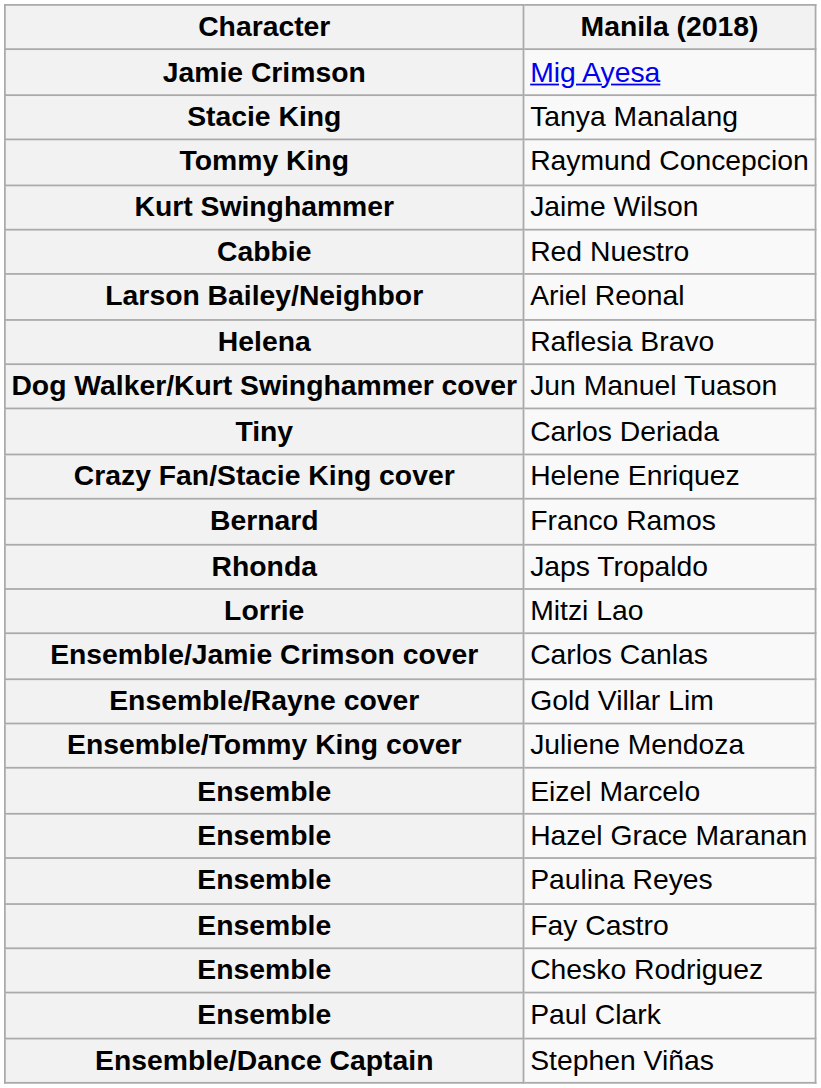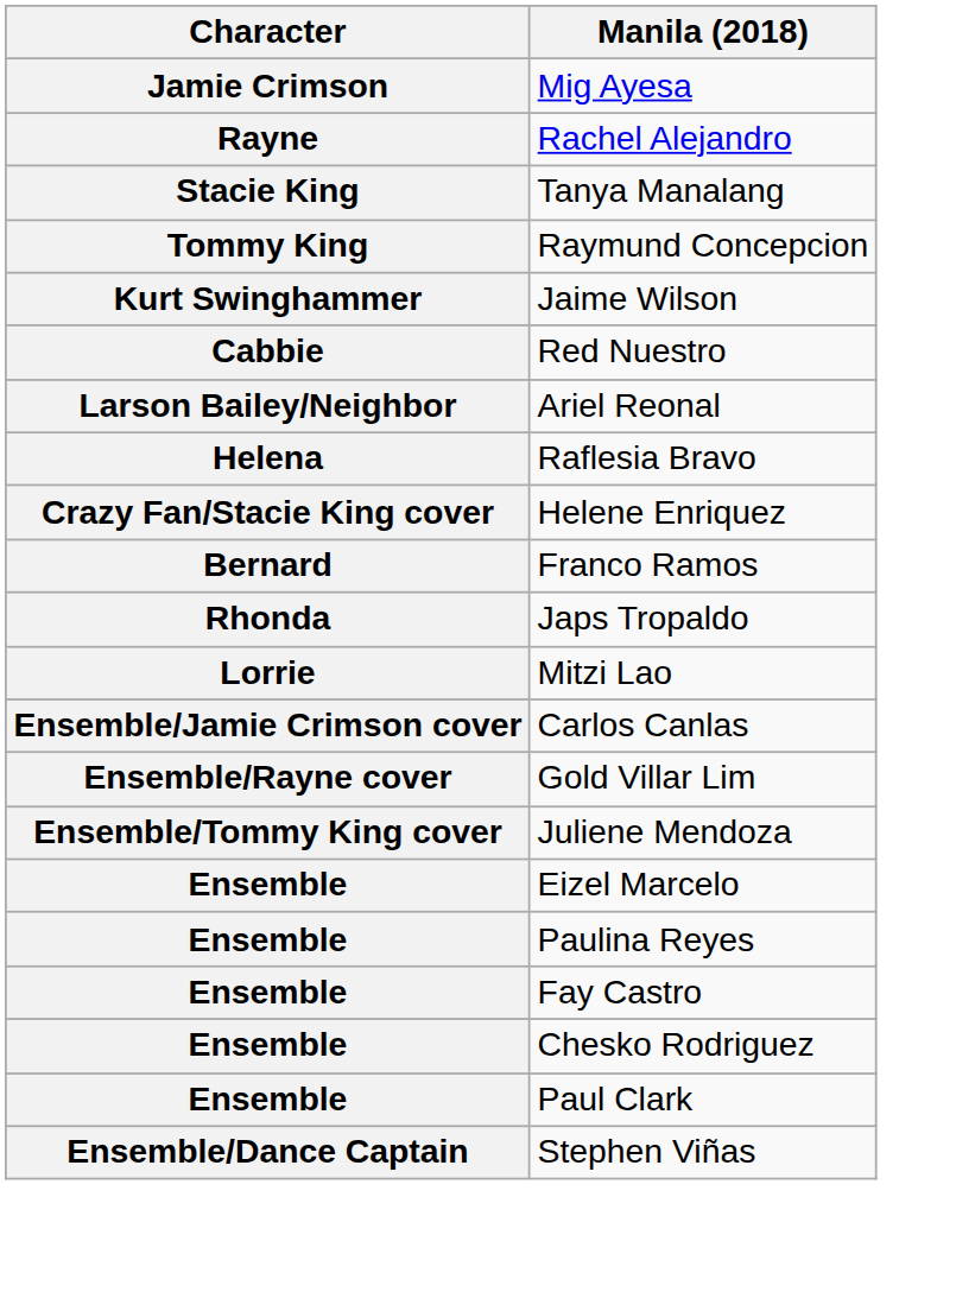+ row: Rayne | Rachel Alejandro
- row: Dog Walker/Kurt Swinghammer cover | Jun Manuel Tuason
- row: Tiny | Carlos Deriada
- row: Ensemble | Hazel Grace Maranan
